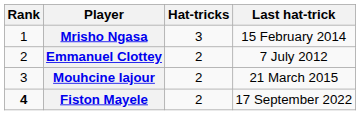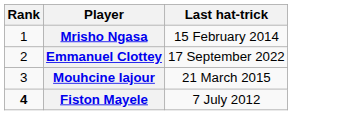- column: Hat-tricks | 3 | 2 | 2 | 2
Emmanuel Clottey | Last hat-trick: 7 July 2012 -> 17 September 2022
Fiston Mayele | Last hat-trick: 17 September 2022 -> 7 July 2012
